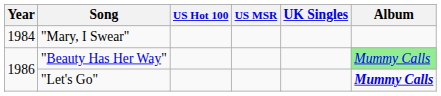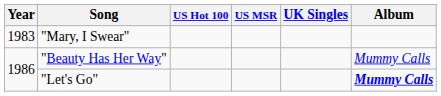"Mary, I Swear" | Year: 1984 -> 1983
"Beauty Has Her Way" | Album: lightgreen background -> no background
